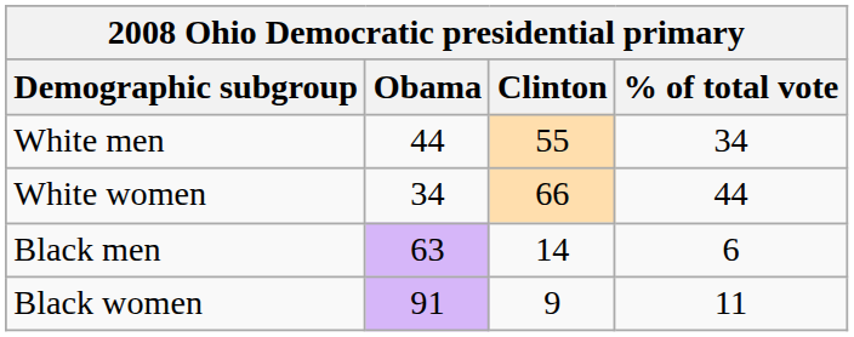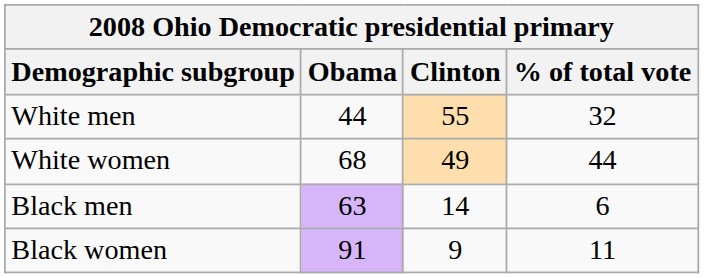White men | % of total vote: 34 -> 32
White women | Obama: 34 -> 68
White women | Clinton: 66 -> 49
